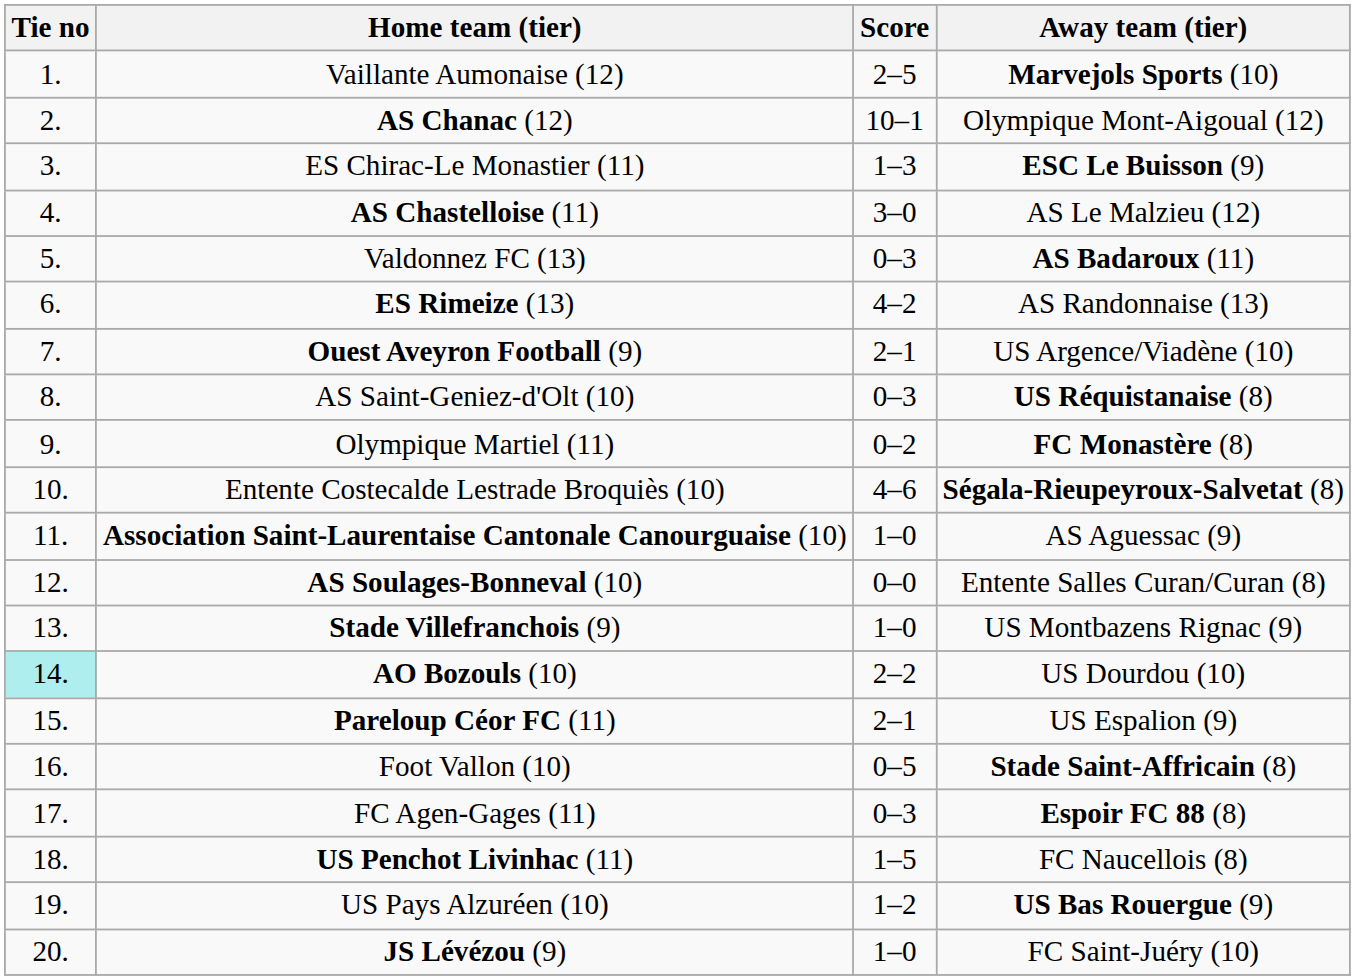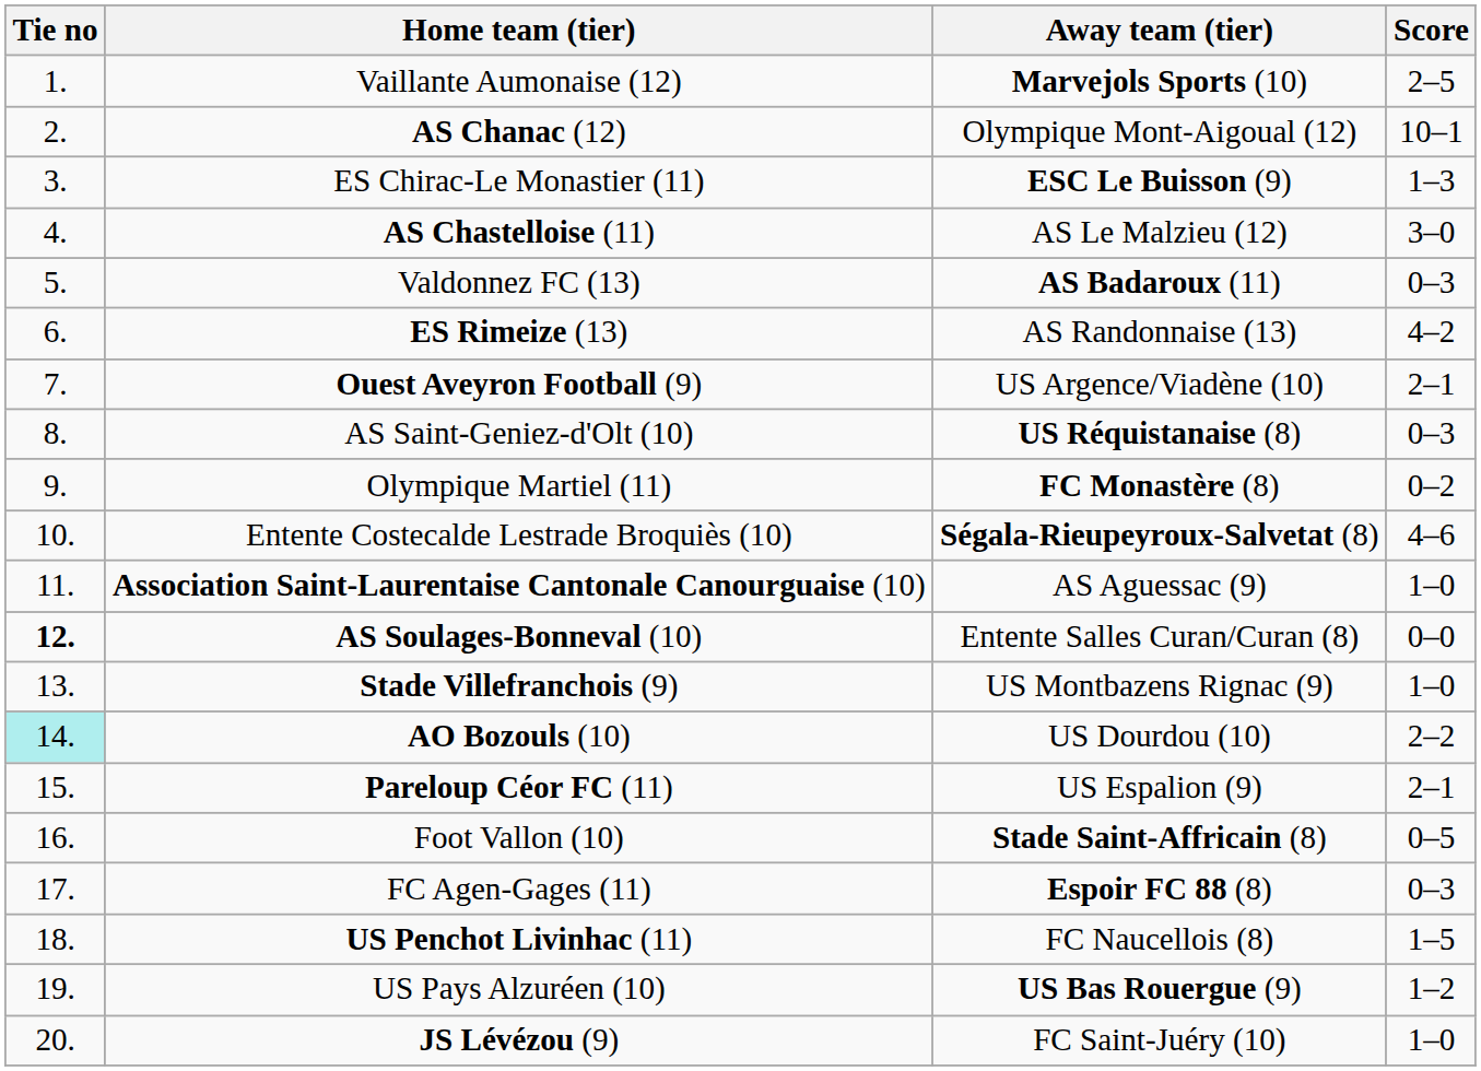columns swapped: Score <-> Away team (tier)
AS Soulages-Bonneval (10) | Tie no: normal -> bold
